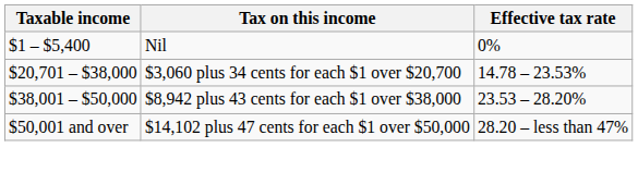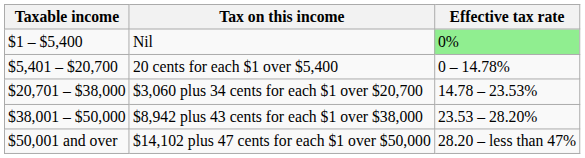Nil | Effective tax rate: no background -> lightgreen background
+ row: $5,401 – $20,700 | 20 cents for each $1 over $5,400 | 0 – 14.78%
